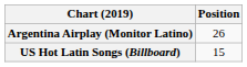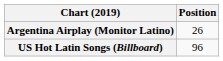US Hot Latin Songs (Billboard) | Position: 15 -> 96
